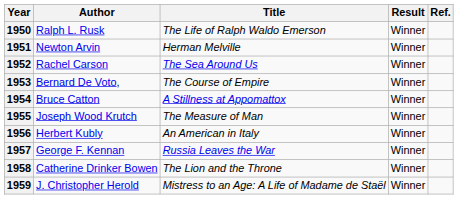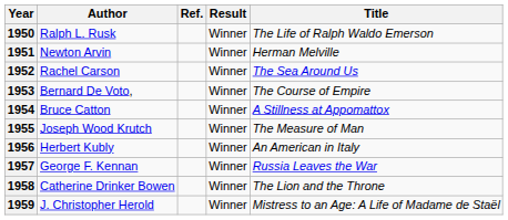columns swapped: Title <-> Ref.
